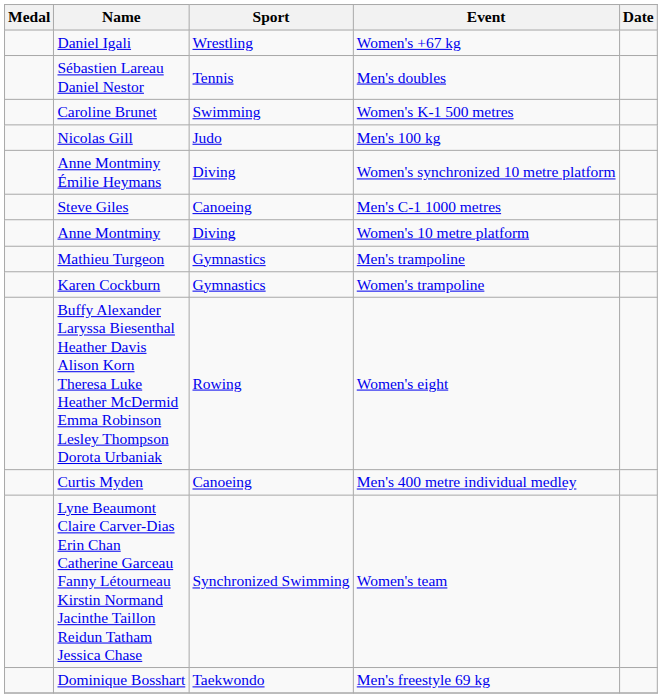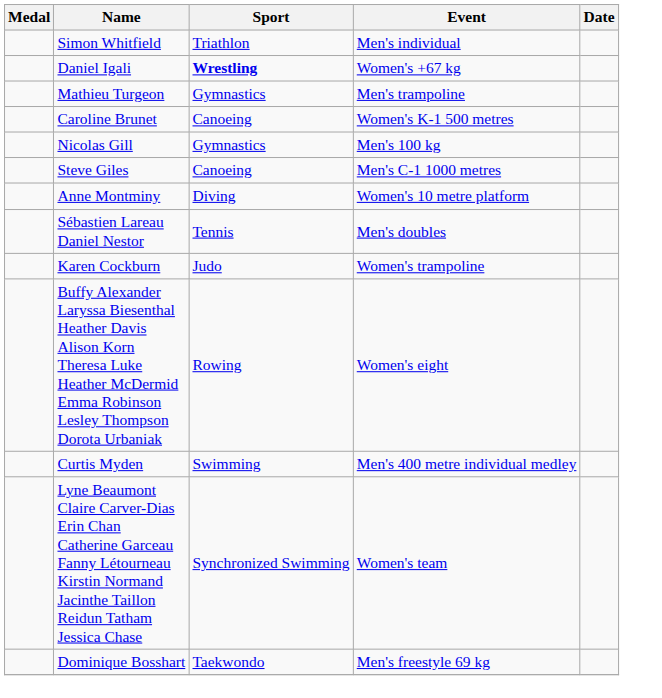+ row: Simon Whitfield | Triathlon | Men's individual
Daniel Igali | Sport: normal -> bold
rows swapped: Sébastien Lareau Daniel Nestor <-> Mathieu Turgeon
Caroline Brunet | Sport: Swimming -> Canoeing
Nicolas Gill | Sport: Judo -> Gymnastics
- row: Anne Montminy Émilie Heymans | Diving | Women's synchronized 10 metre platform
Karen Cockburn | Sport: Gymnastics -> Judo
Curtis Myden | Sport: Canoeing -> Swimming
